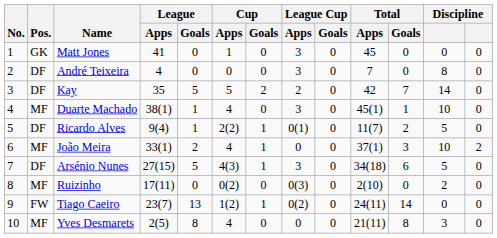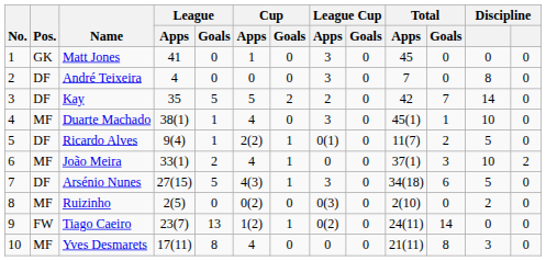Ruizinho | League / Apps: 17(11) -> 2(5)
Yves Desmarets | League / Apps: 2(5) -> 17(11)
